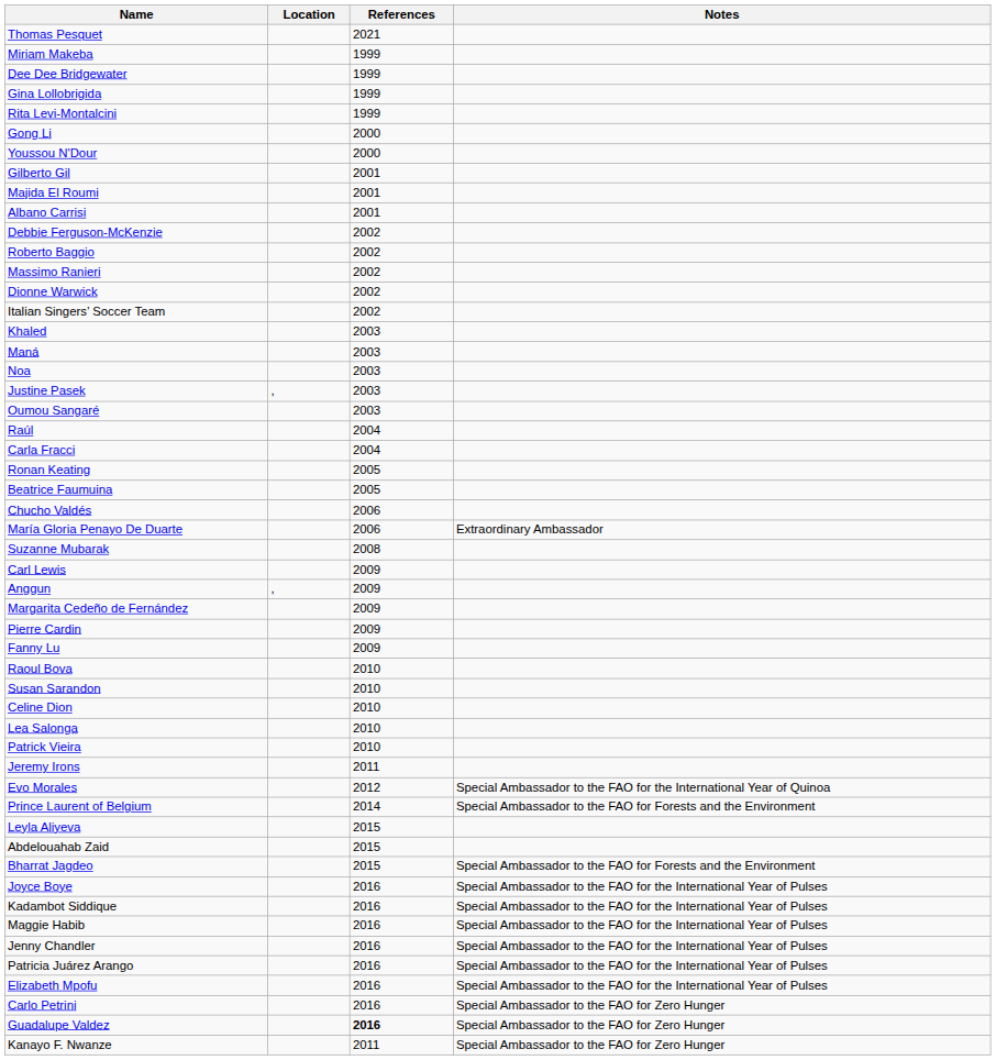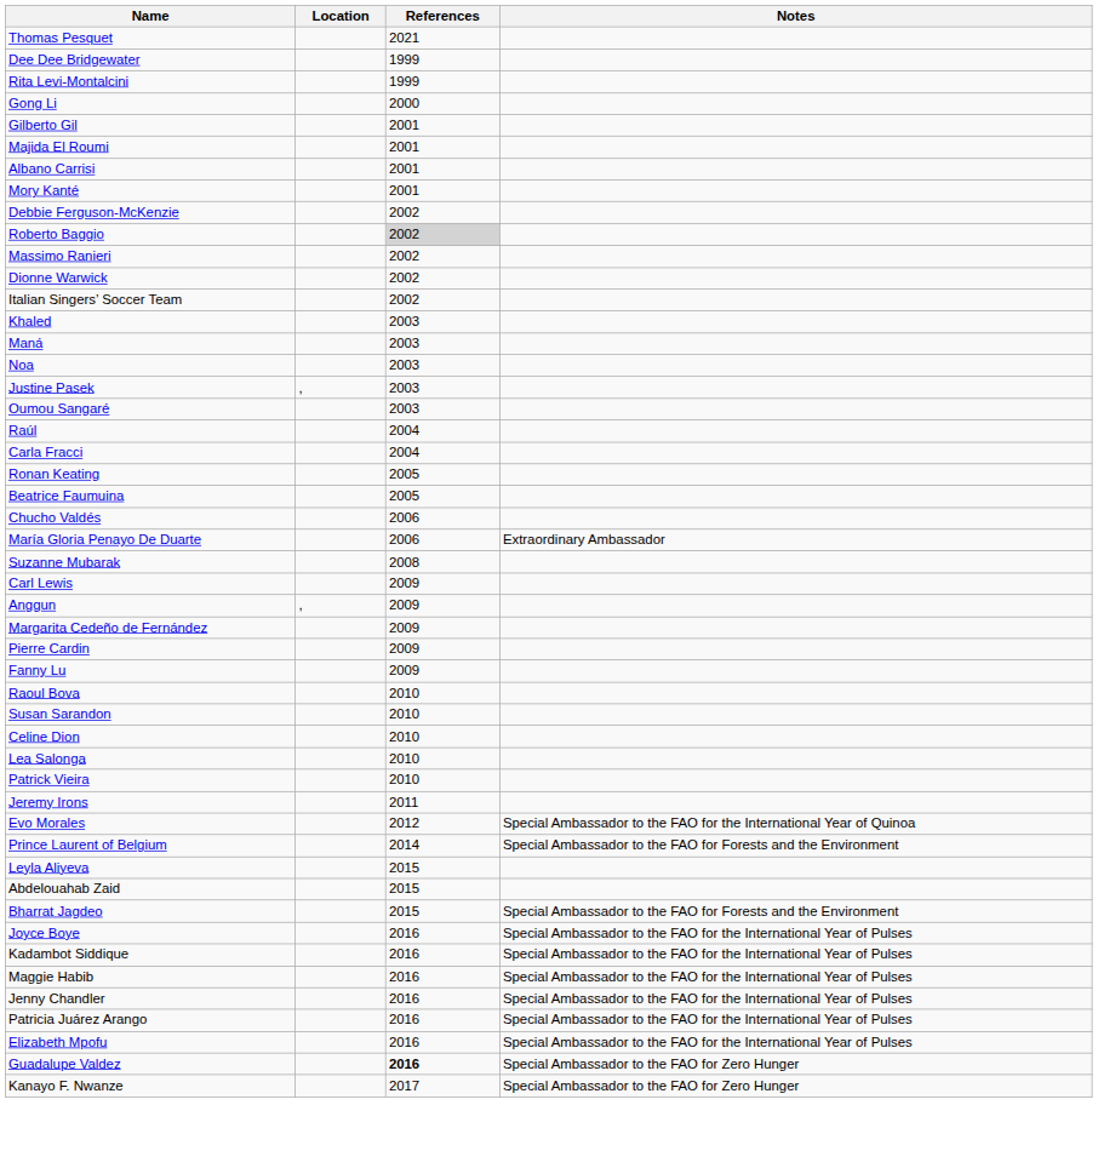- row: Miriam Makeba | 1999
- row: Gina Lollobrigida | 1999
- row: Youssou N'Dour | 2000
+ row: Mory Kanté | 2001
Roberto Baggio | References: no background -> lightgrey background
- row: Carlo Petrini | 2016 | Special Ambassador to the FAO for Zero Hunger
Kanayo F. Nwanze | References: 2011 -> 2017
